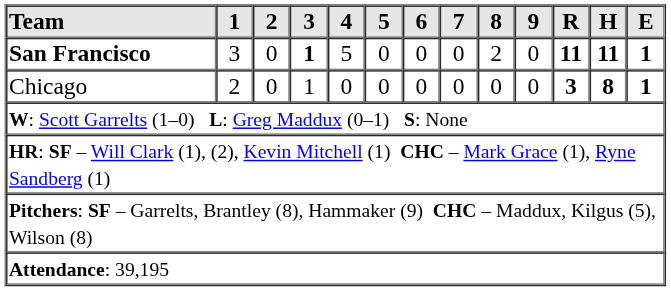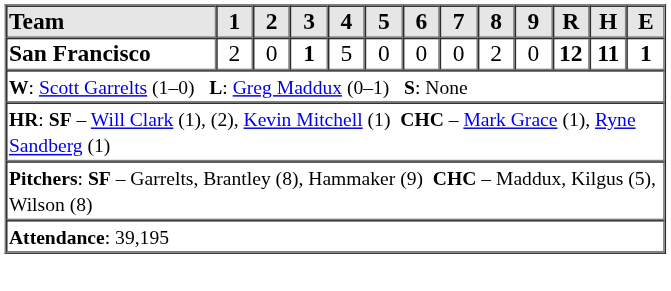San Francisco | 1: 3 -> 2
San Francisco | R: 11 -> 12
- row: Chicago | 2 | 0 | 1 | 0 | 0 | 0 | 0 | 0 | 0 | 3 | 8 | 1
